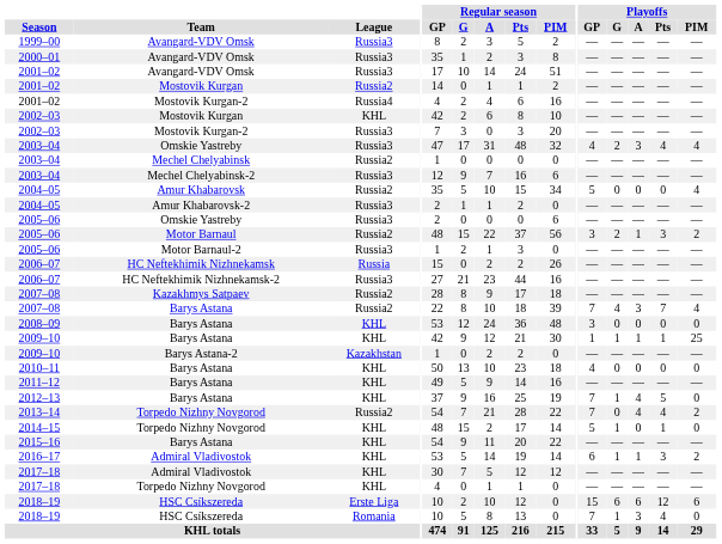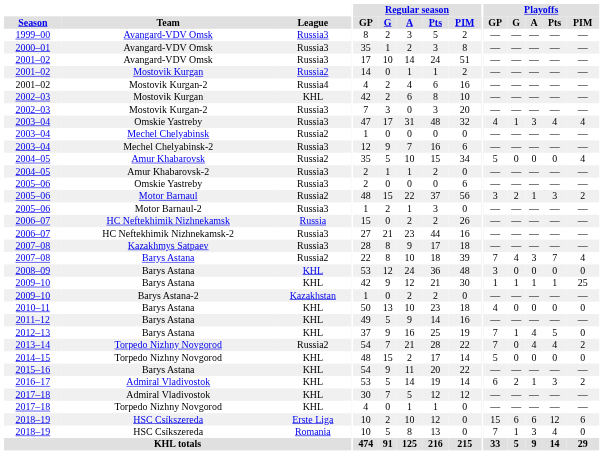2003–04 / Omskie Yastreby | Playoffs / G: 2 -> 1
2007–08 / Kazakhmys Satpaev | League: Russia2 -> Russia3
2014–15 | Playoffs / G: 1 -> 0
2014–15 | Playoffs / Pts: 1 -> 0
2016–17 | Playoffs / G: 1 -> 2
